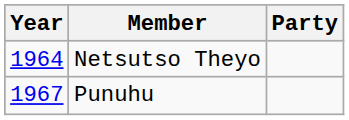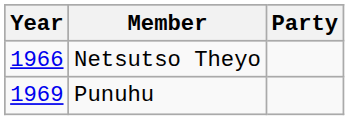Netsutso Theyo | Year: 1964 -> 1966
Punuhu | Year: 1967 -> 1969
